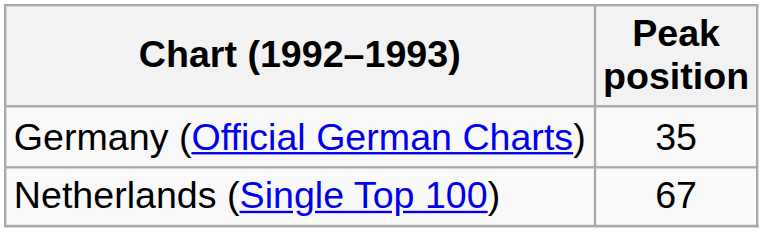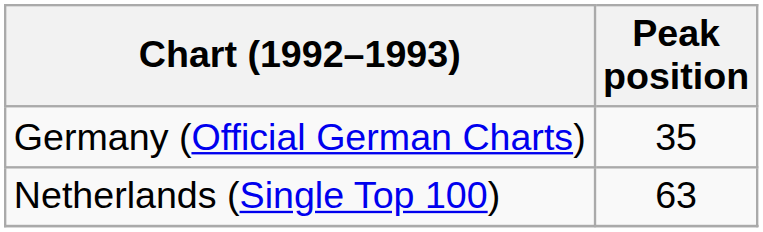Netherlands (Single Top 100) | Peak position: 67 -> 63
